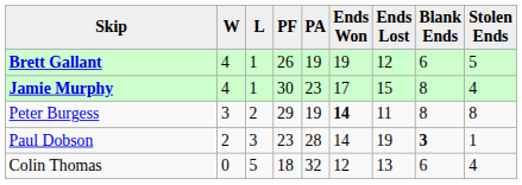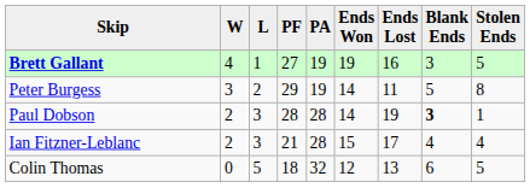Brett Gallant | PF: 26 -> 27
Brett Gallant | Ends Lost: 12 -> 16
Brett Gallant | Blank Ends: 6 -> 3
- row: Jamie Murphy | 4 | 1 | 30 | 23 | 17 | 15 | 8 | 4
Peter Burgess | Ends Won: bold -> normal
Peter Burgess | Blank Ends: 8 -> 5
Paul Dobson | PF: 23 -> 28
+ row: Ian Fitzner-Leblanc | 2 | 3 | 21 | 28 | 15 | 17 | 4 | 4
Colin Thomas | Stolen Ends: 4 -> 5
